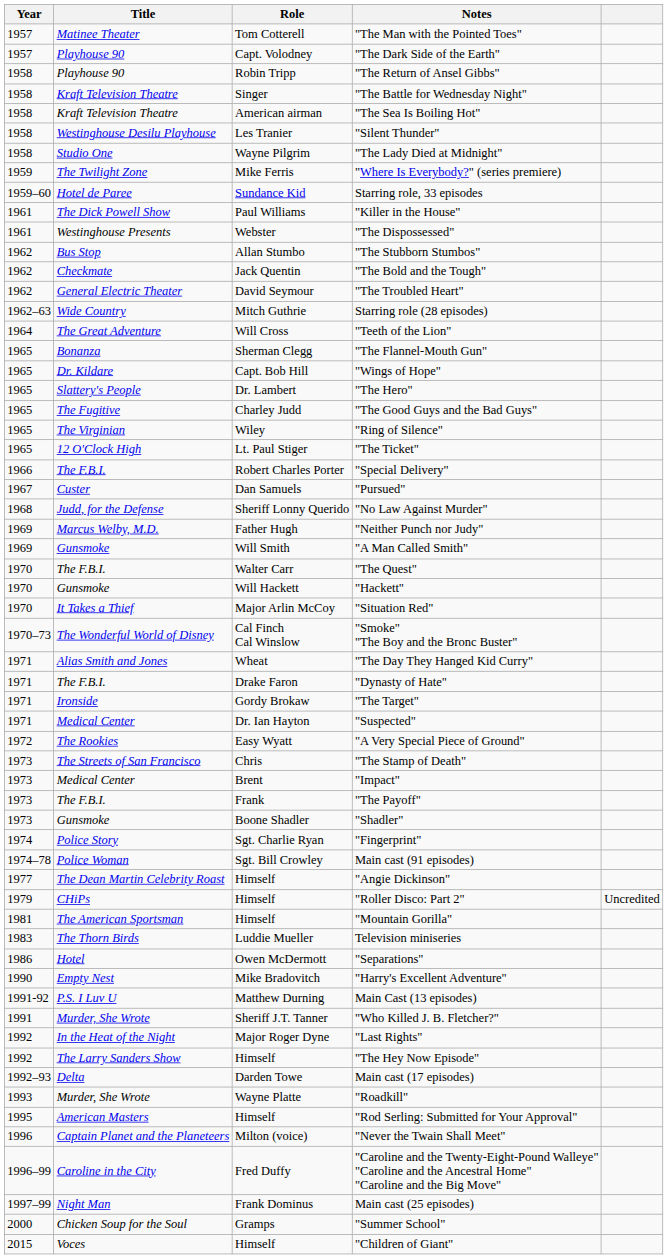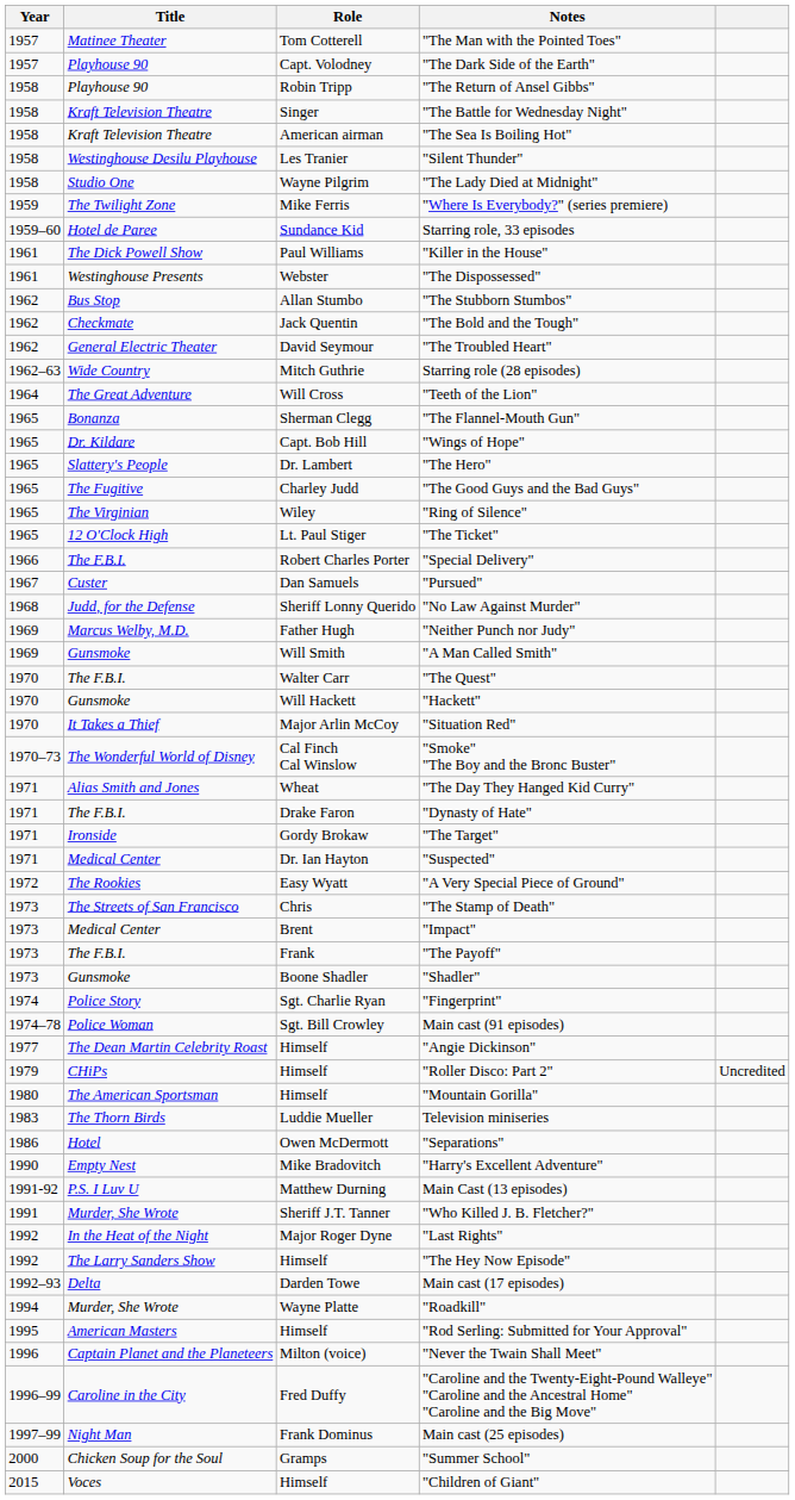"Mountain Gorilla" | Year: 1981 -> 1980
"Roadkill" | Year: 1993 -> 1994
